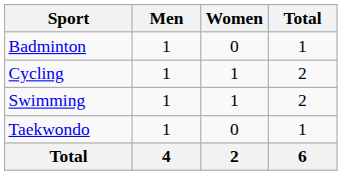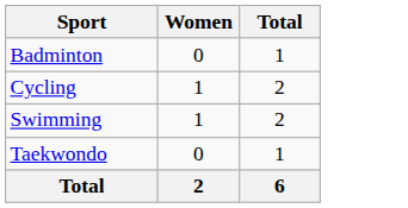- column: Men | 1 | 1 | 1 | 1 | 4
